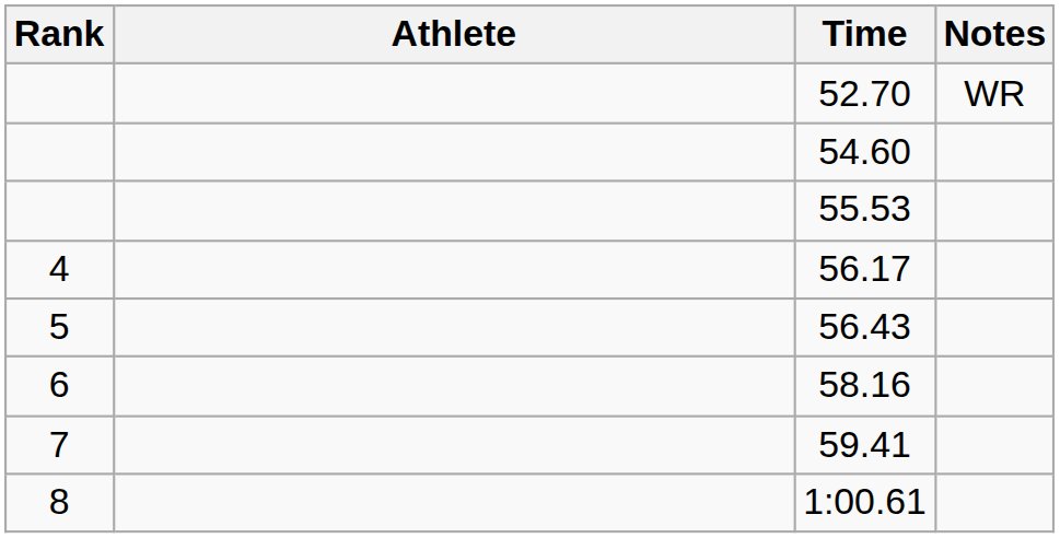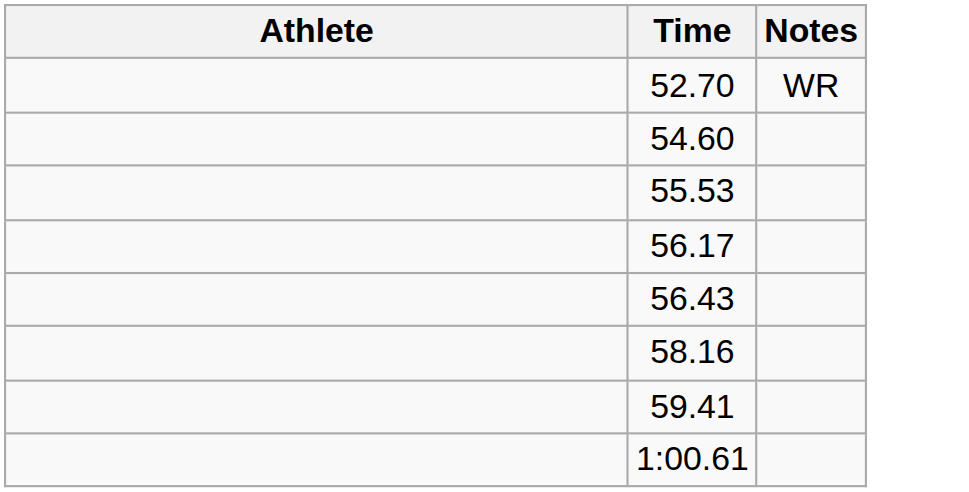- column: Rank | 4 | 5 | 6 | 7 | 8
